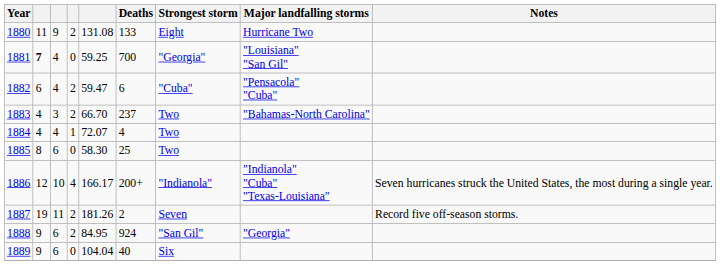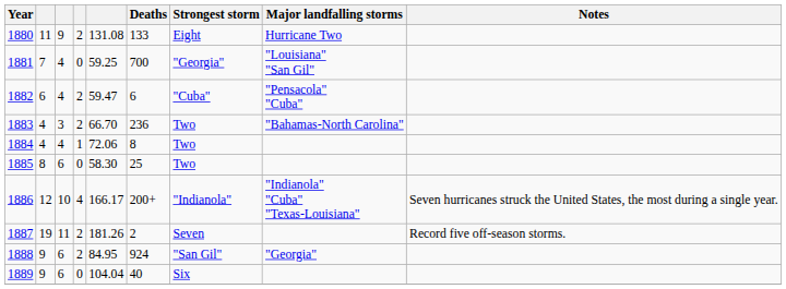1881 | column 2: bold -> normal
1883 | Deaths: 237 -> 236
1884 | column 5: 72.07 -> 72.06
1884 | Deaths: 4 -> 8
